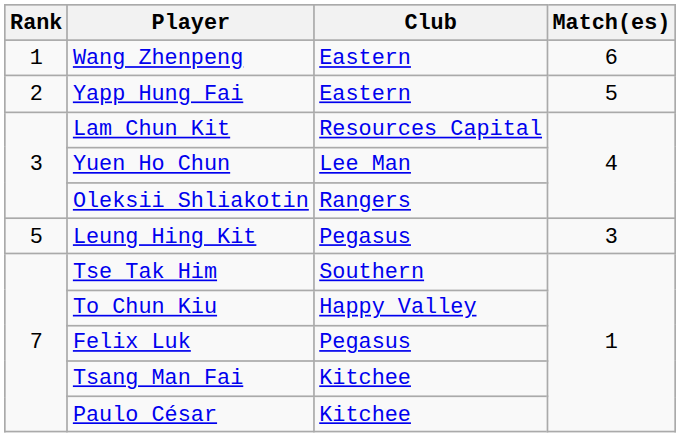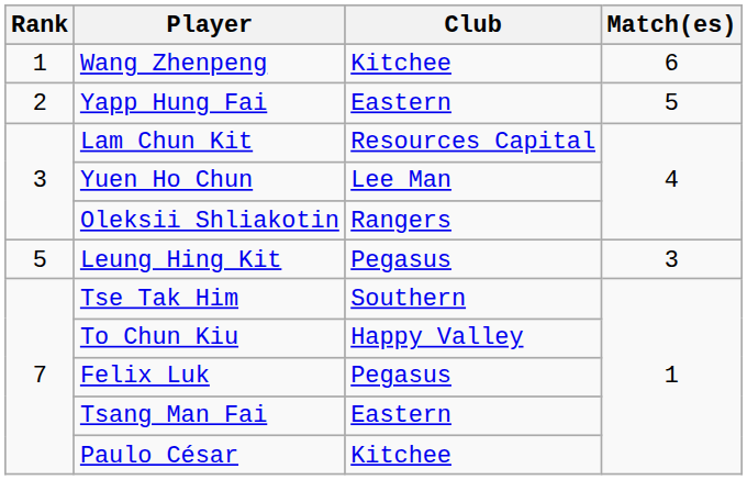Wang Zhenpeng | Club: Eastern -> Kitchee
Tsang Man Fai | Club: Kitchee -> Eastern
